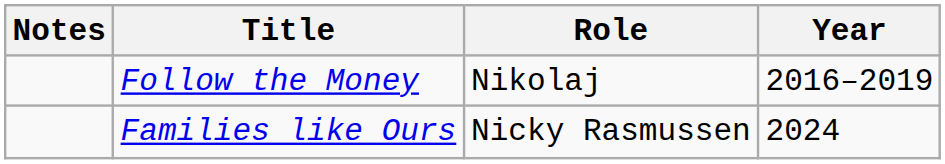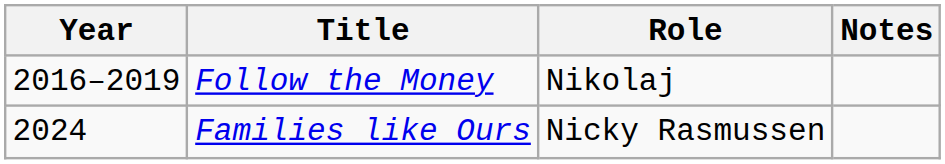columns swapped: Year <-> Notes
